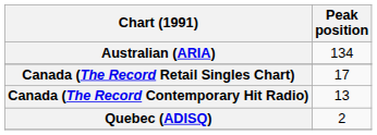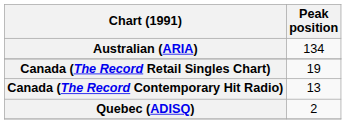Canada (The Record Retail Singles Chart) | Peak position: 17 -> 19
